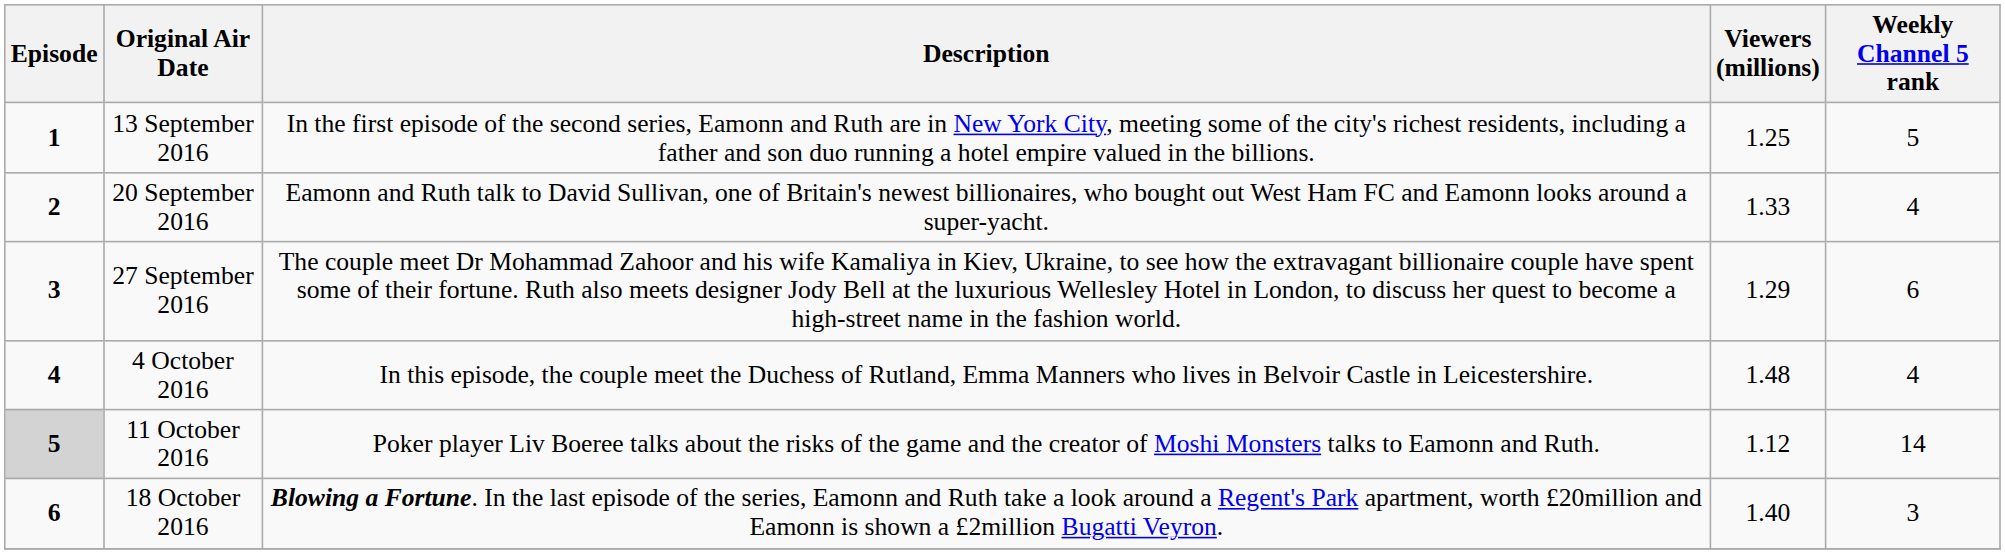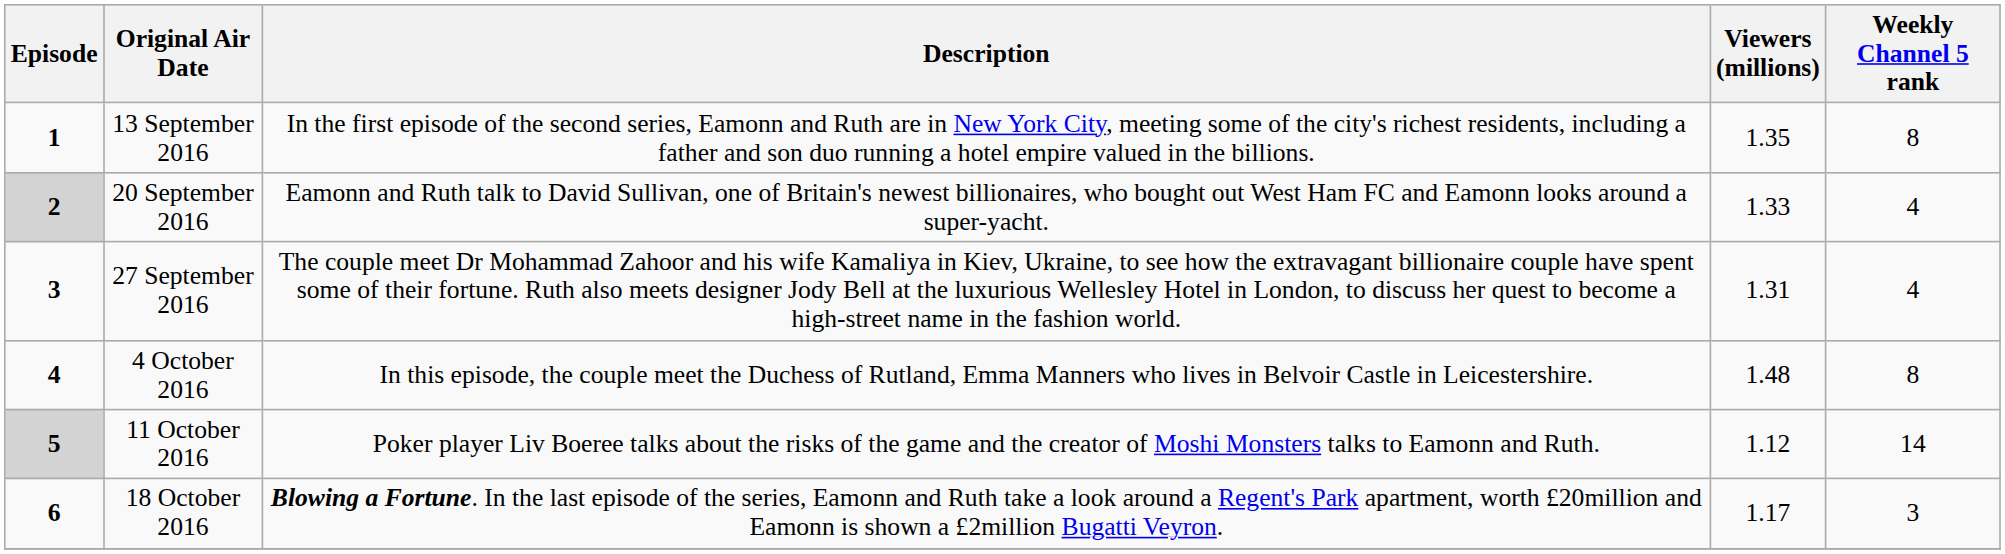13 September 2016 | Viewers (millions): 1.25 -> 1.35
13 September 2016 | Weekly Channel 5 rank: 5 -> 8
20 September 2016 | Episode: no background -> lightgrey background
27 September 2016 | Viewers (millions): 1.29 -> 1.31
27 September 2016 | Weekly Channel 5 rank: 6 -> 4
4 October 2016 | Weekly Channel 5 rank: 4 -> 8
18 October 2016 | Viewers (millions): 1.40 -> 1.17
